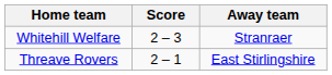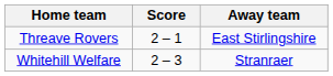rows swapped: Threave Rovers <-> Whitehill Welfare
